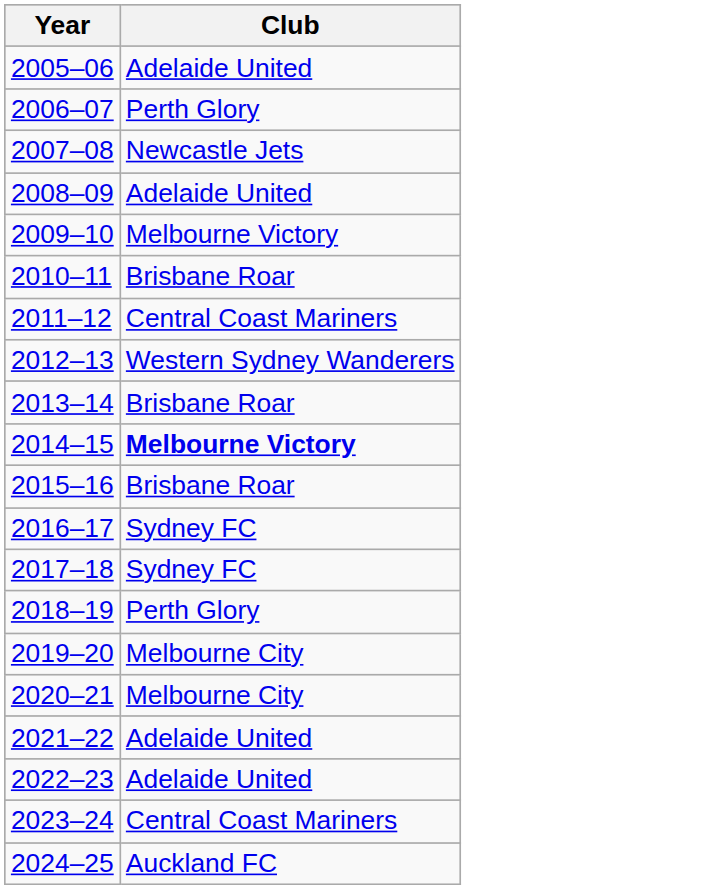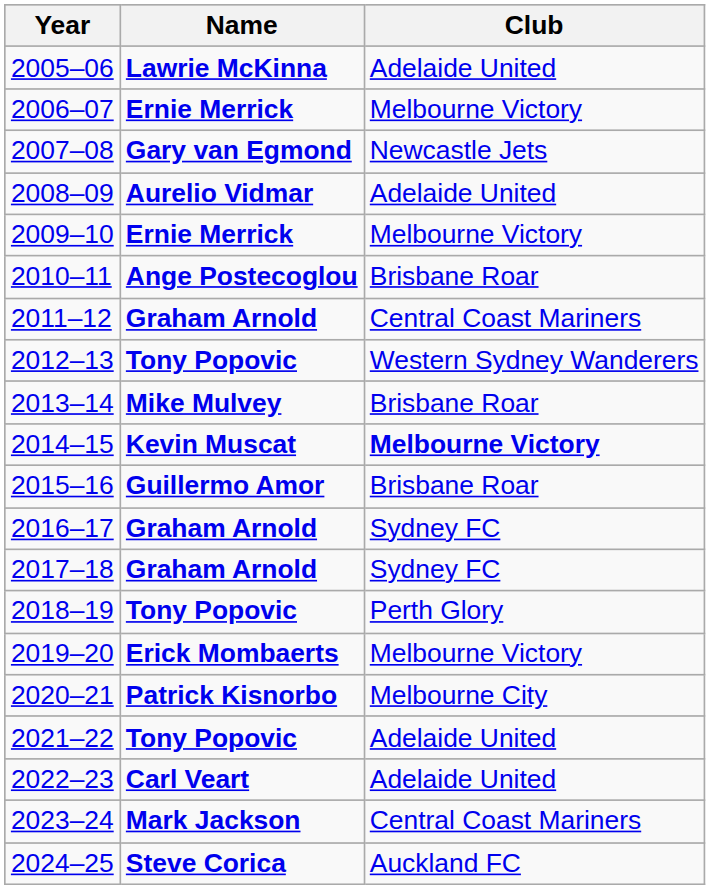+ column: Name | Lawrie McKinna | Ernie Merrick | Gary van Egmond | Aurelio Vidmar | Ernie Merrick | Ange Postecoglou | Graham Arnold | Tony Popovic | Mike Mulvey | Kevin Muscat | Guillermo Amor | Graham Arnold | Graham Arnold | Tony Popovic | Erick Mombaerts | Patrick Kisnorbo | Tony Popovic | Carl Veart | Mark Jackson | Steve Corica
2006–07 | Club: Perth Glory -> Melbourne Victory
2019–20 | Club: Melbourne City -> Melbourne Victory
